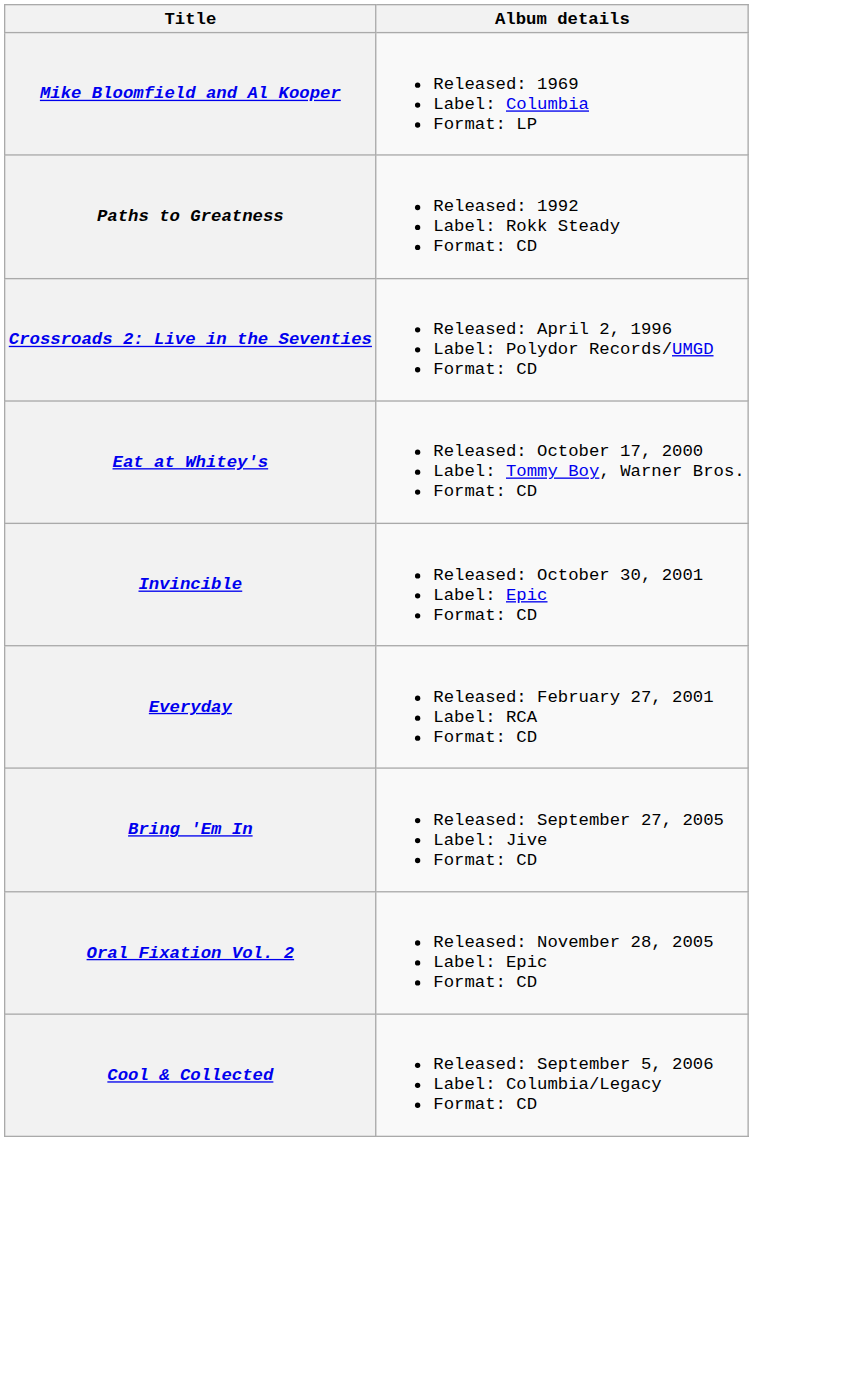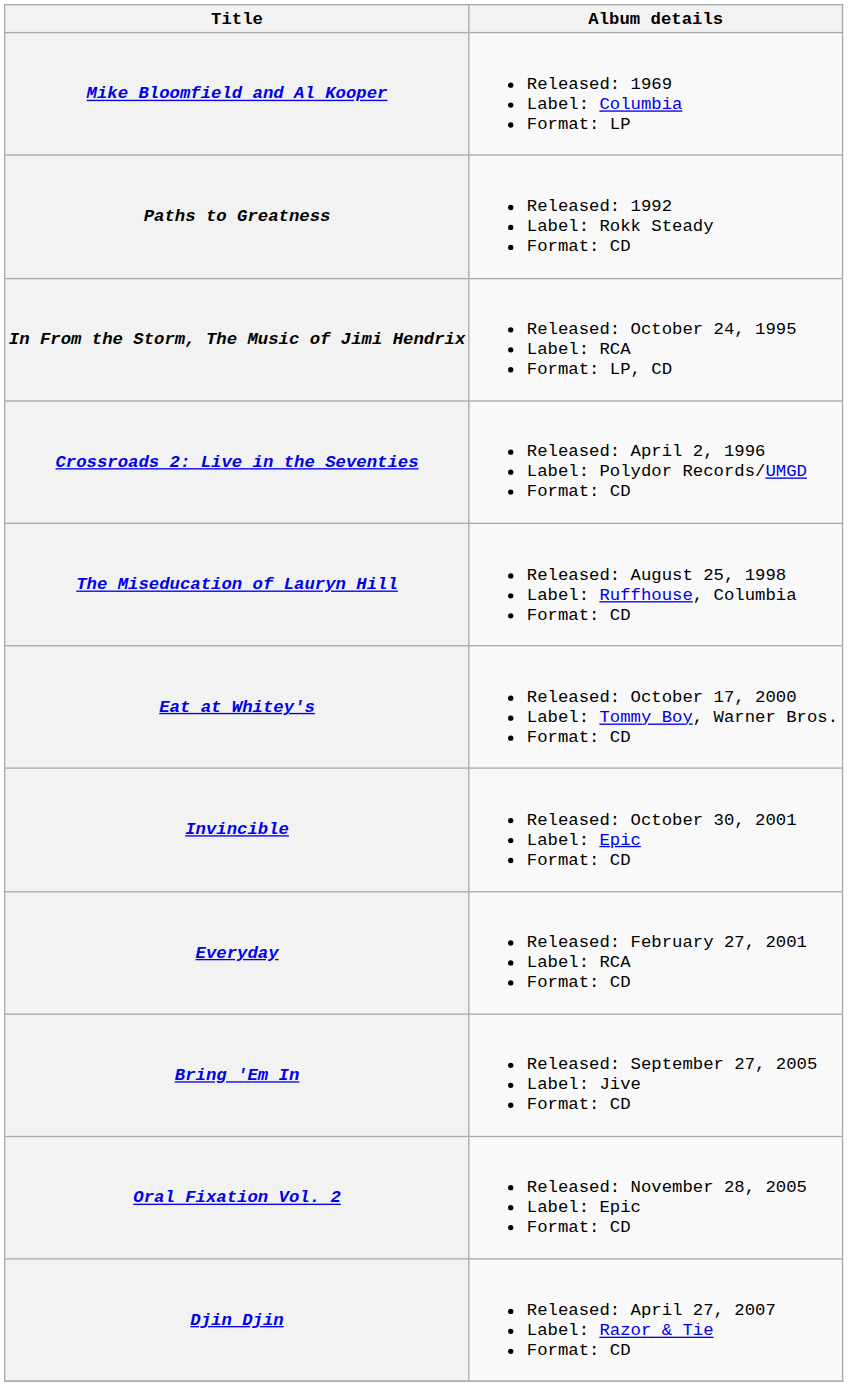+ row: In From the Storm, The Music of Jimi Hendrix | Released: October 24, 1995 Label: RCA Format: LP, CD
+ row: The Miseducation of Lauryn Hill | Released: August 25, 1998 Label: Ruffhouse, Columbia Format: CD
- row: Cool & Collected | Released: September 5, 2006 Label: Columbia/Legacy Format: CD
+ row: Djin Djin | Released: April 27, 2007 Label: Razor & Tie Format: CD
